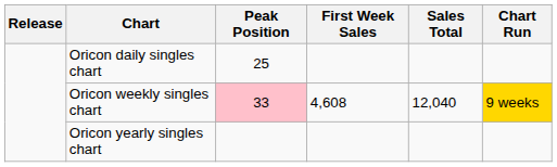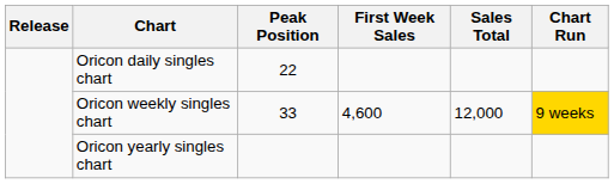Oricon daily singles chart | Peak Position: 25 -> 22
Oricon weekly singles chart | Peak Position: pink background -> no background
Oricon weekly singles chart | First Week Sales: 4,608 -> 4,600
Oricon weekly singles chart | Sales Total: 12,040 -> 12,000
